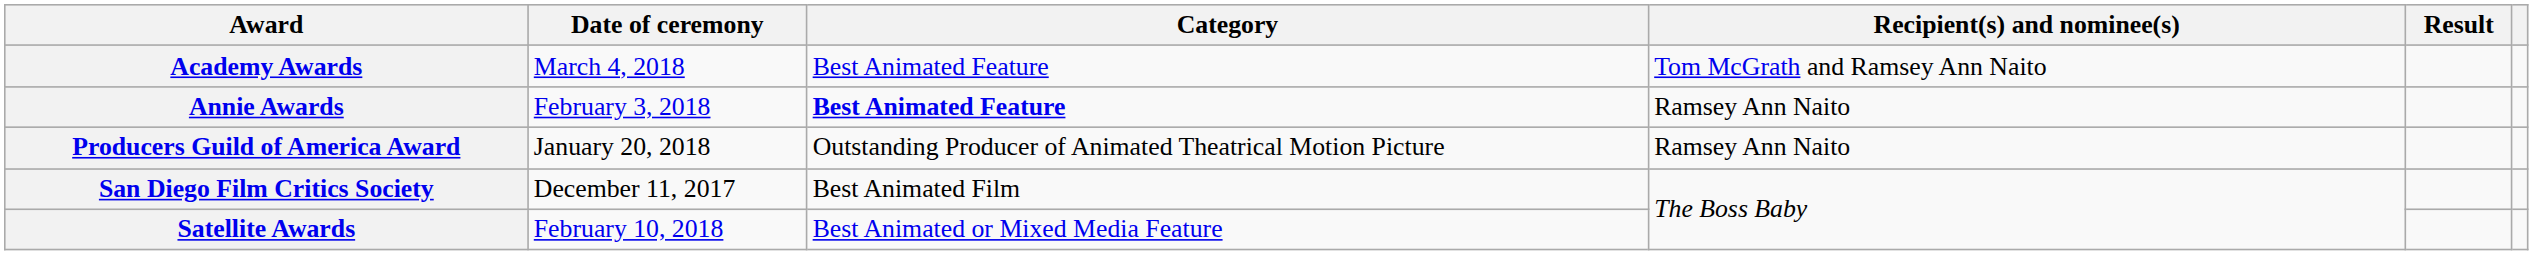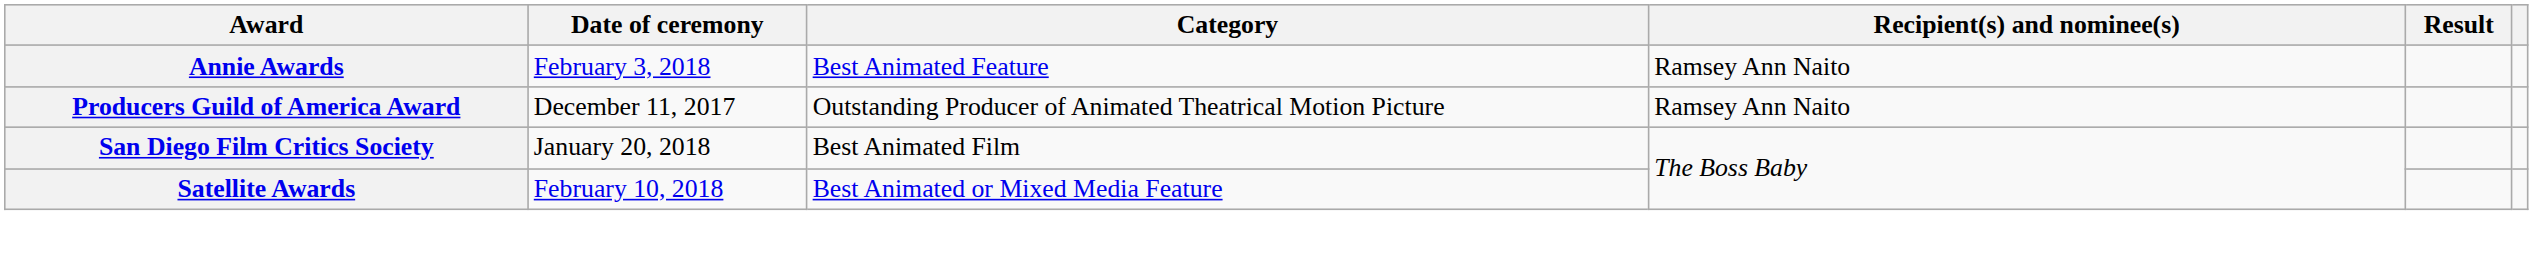- row: Academy Awards | March 4, 2018 | Best Animated Feature | Tom McGrath and Ramsey Ann Naito
Annie Awards | Category: bold -> normal
Producers Guild of America Award | Date of ceremony: January 20, 2018 -> December 11, 2017
San Diego Film Critics Society | Date of ceremony: December 11, 2017 -> January 20, 2018
